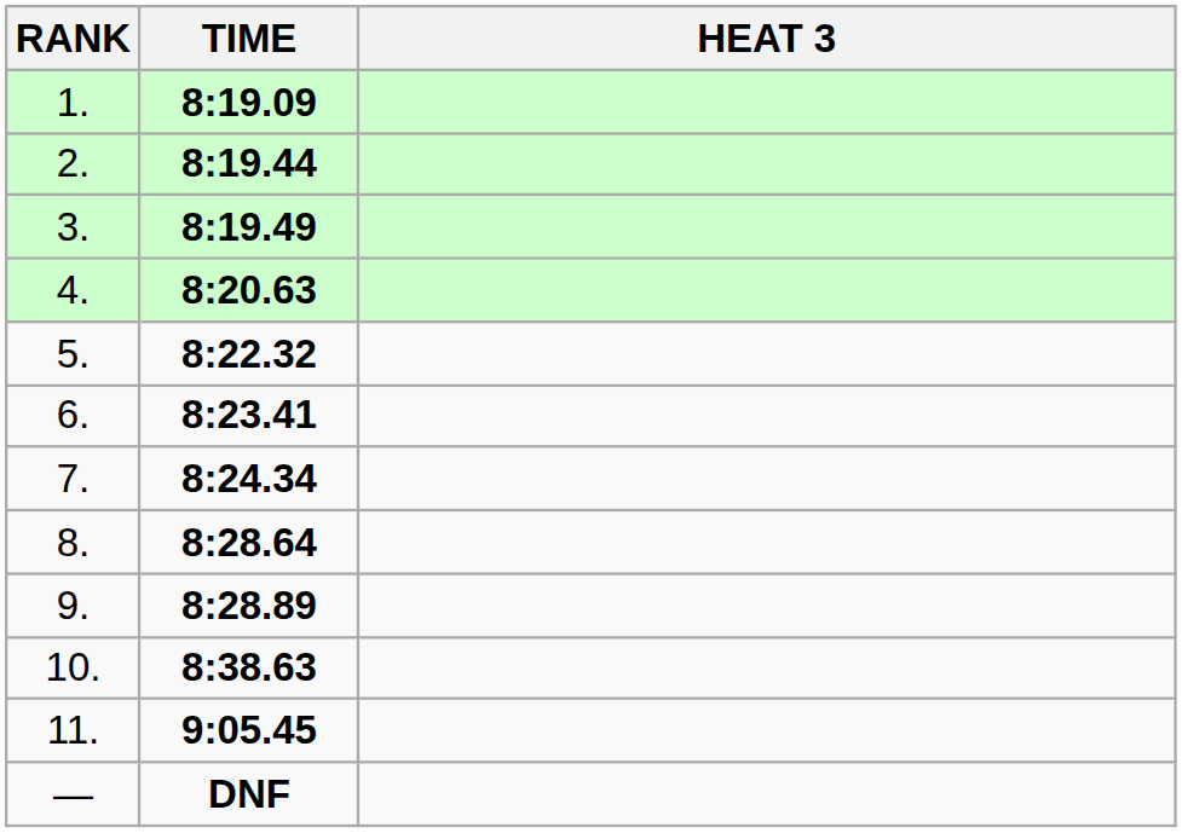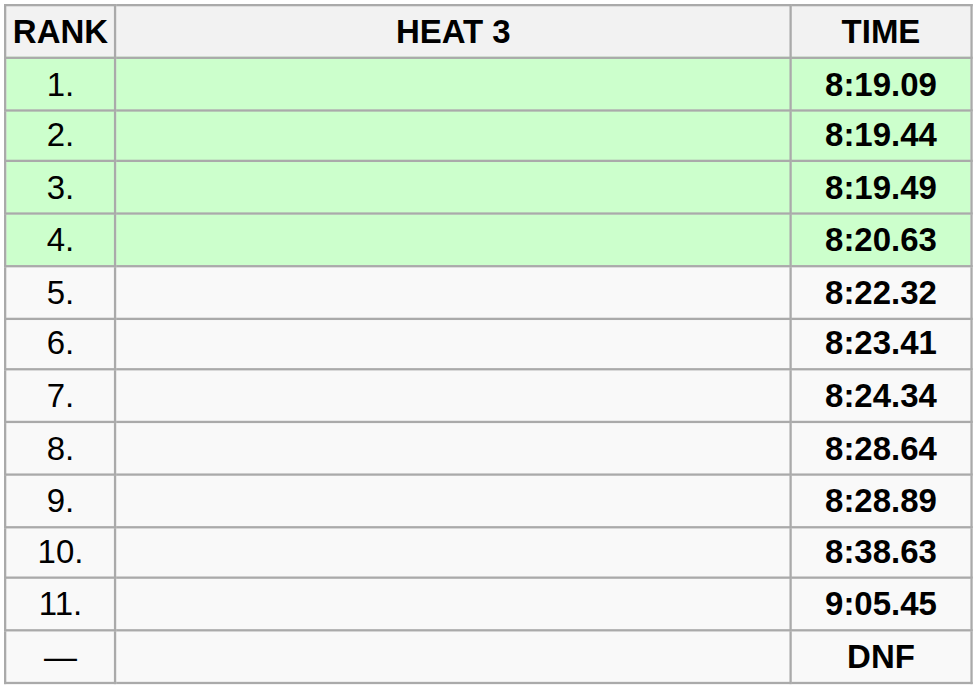columns swapped: HEAT 3 <-> TIME
